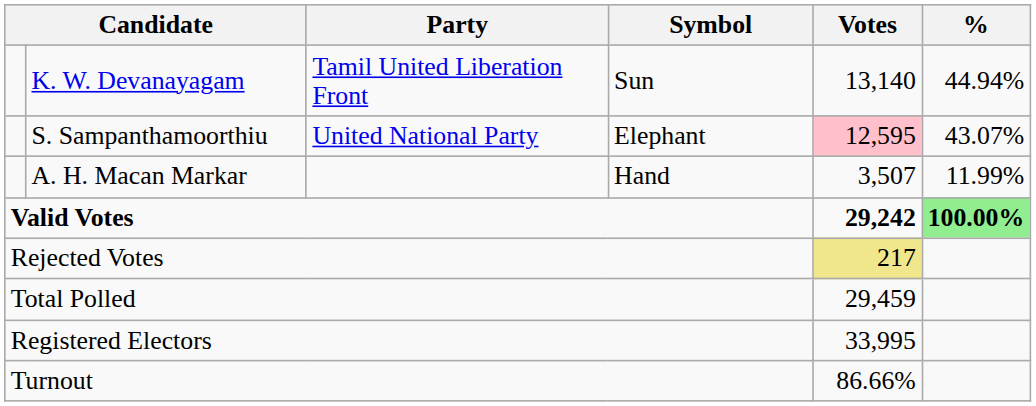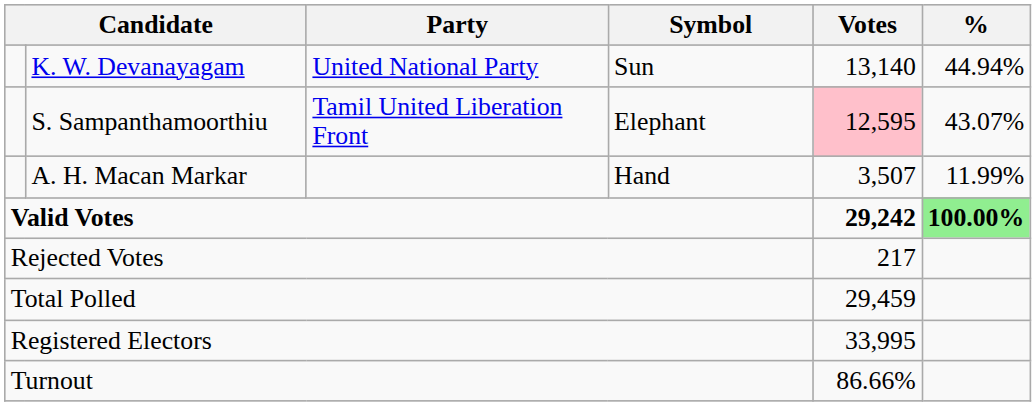K. W. Devanayagam | Party: Tamil United Liberation Front -> United National Party
S. Sampanthamoorthiu | Party: United National Party -> Tamil United Liberation Front
Rejected Votes | Votes: khaki background -> no background
